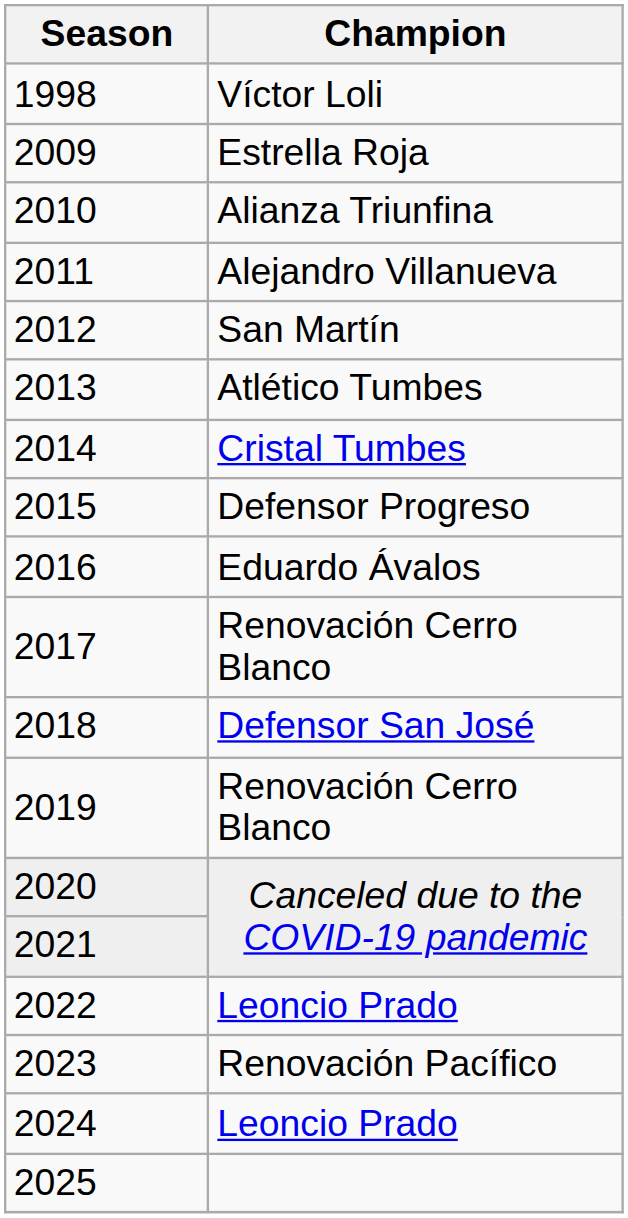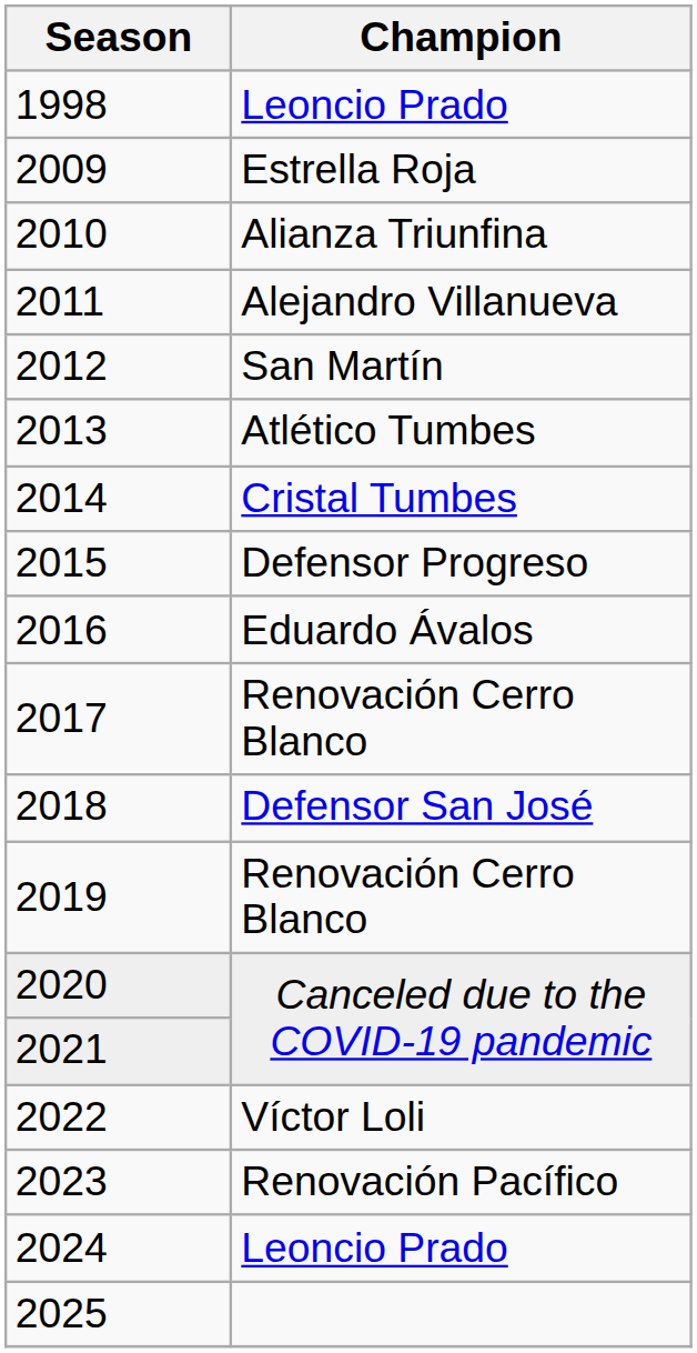1998 | Champion: Víctor Loli -> Leoncio Prado
2022 | Champion: Leoncio Prado -> Víctor Loli
